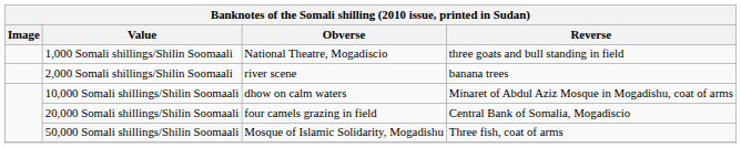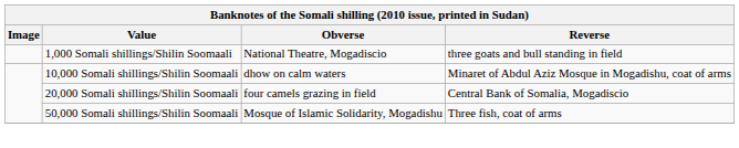- row: 2,000 Somali shillings/Shilin Soomaali | river scene | banana trees
